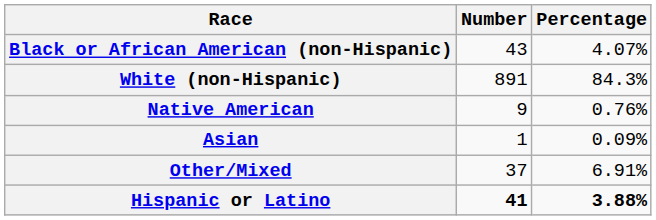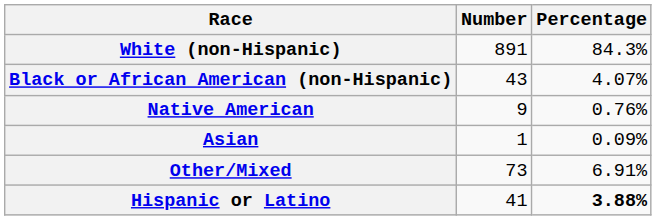rows swapped: White (non-Hispanic) <-> Black or African American (non-Hispanic)
Other/Mixed | Number: 37 -> 73
Hispanic or Latino | Number: bold -> normal
